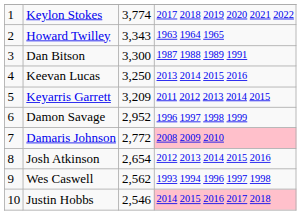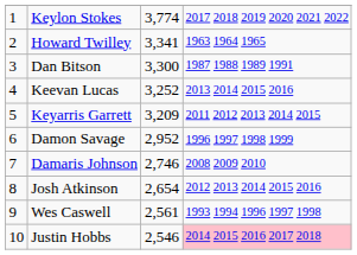Howard Twilley | column 3: 3,343 -> 3,341
Keevan Lucas | column 3: 3,250 -> 3,252
Damaris Johnson | column 3: 2,772 -> 2,746
Damaris Johnson | column 4: pink background -> no background
Wes Caswell | column 3: 2,562 -> 2,561
